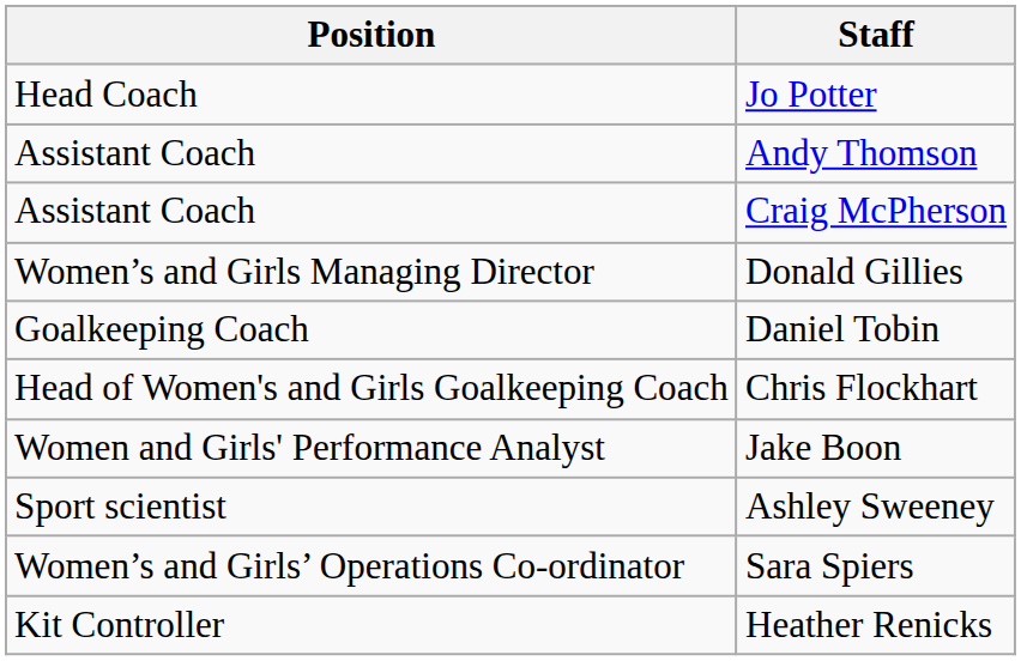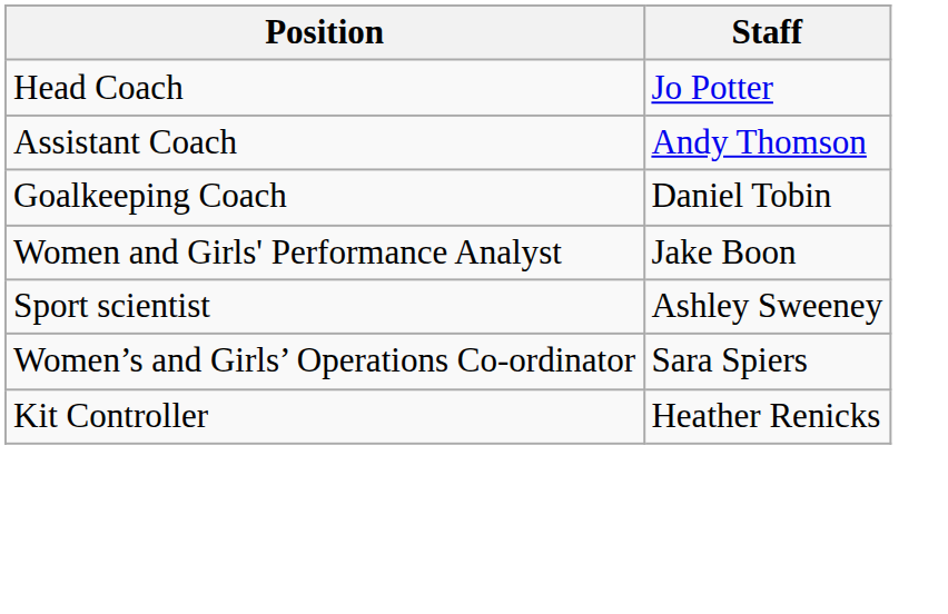- row: Assistant Coach | Craig McPherson
- row: Women’s and Girls Managing Director | Donald Gillies
- row: Head of Women's and Girls Goalkeeping Coach | Chris Flockhart
